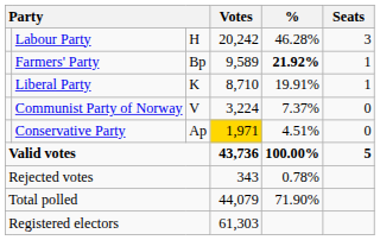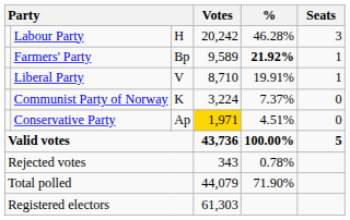Liberal Party | column 3: K -> V
Communist Party of Norway | column 3: V -> K
